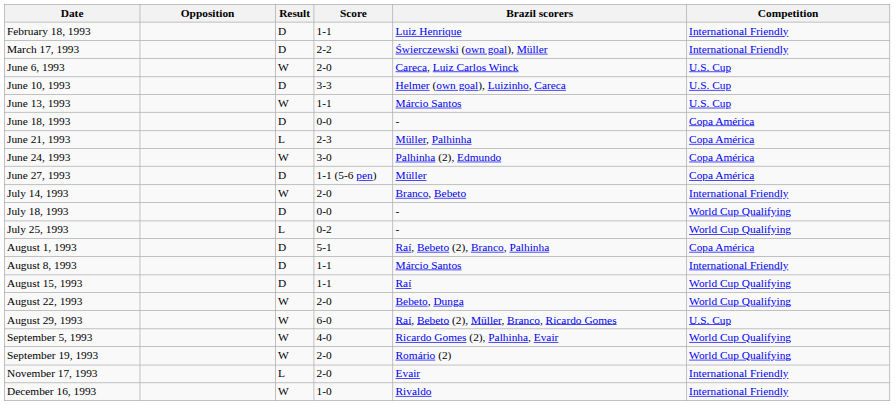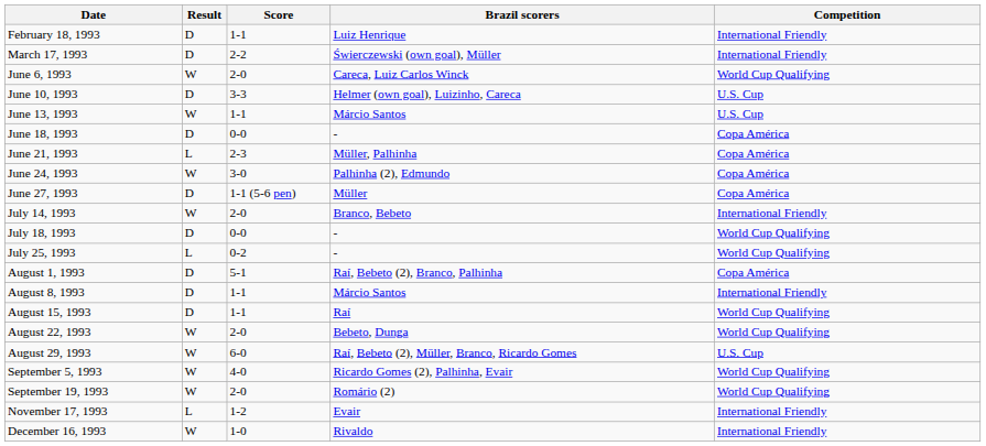- column: Opposition
June 6, 1993 | Competition: U.S. Cup -> World Cup Qualifying
November 17, 1993 | Score: 2-0 -> 1-2
